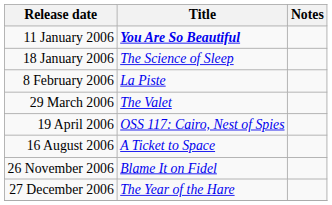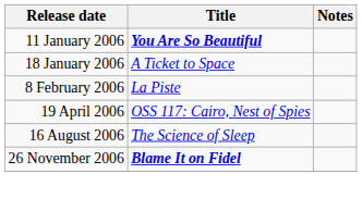18 January 2006 | Title: The Science of Sleep -> A Ticket to Space
- row: 29 March 2006 | The Valet
16 August 2006 | Title: A Ticket to Space -> The Science of Sleep
26 November 2006 | Title: normal -> bold
- row: 27 December 2006 | The Year of the Hare
